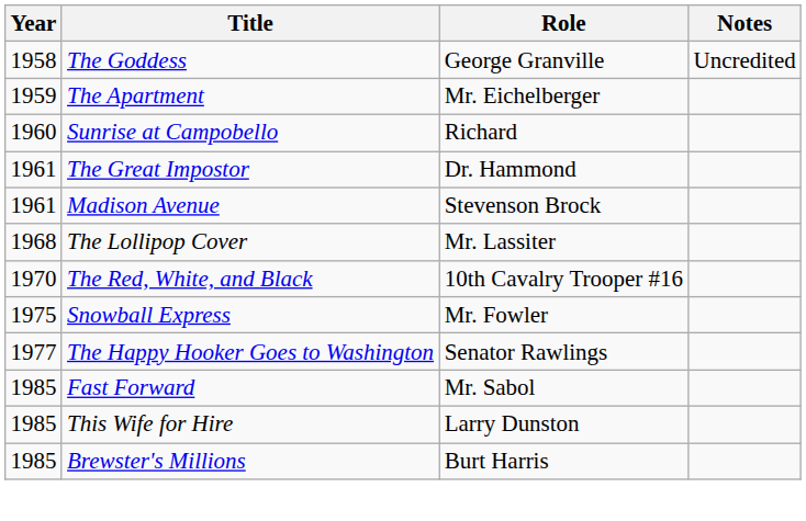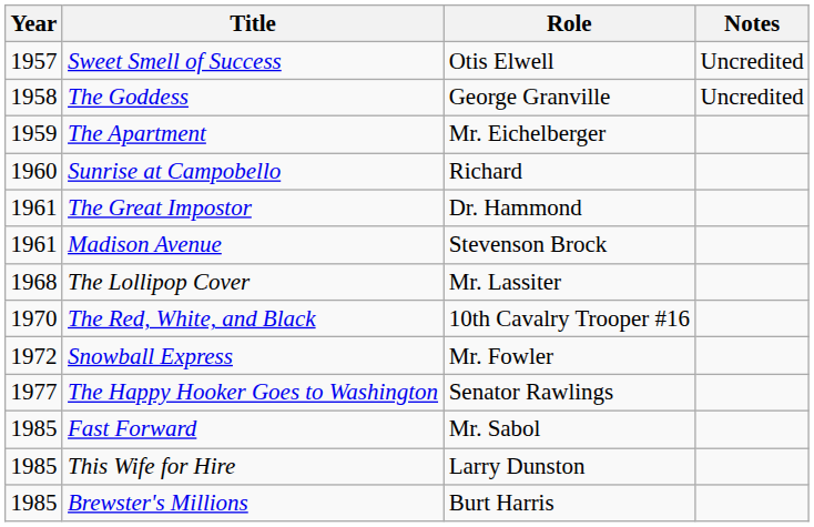+ row: 1957 | Sweet Smell of Success | Otis Elwell | Uncredited
Snowball Express | Year: 1975 -> 1972
